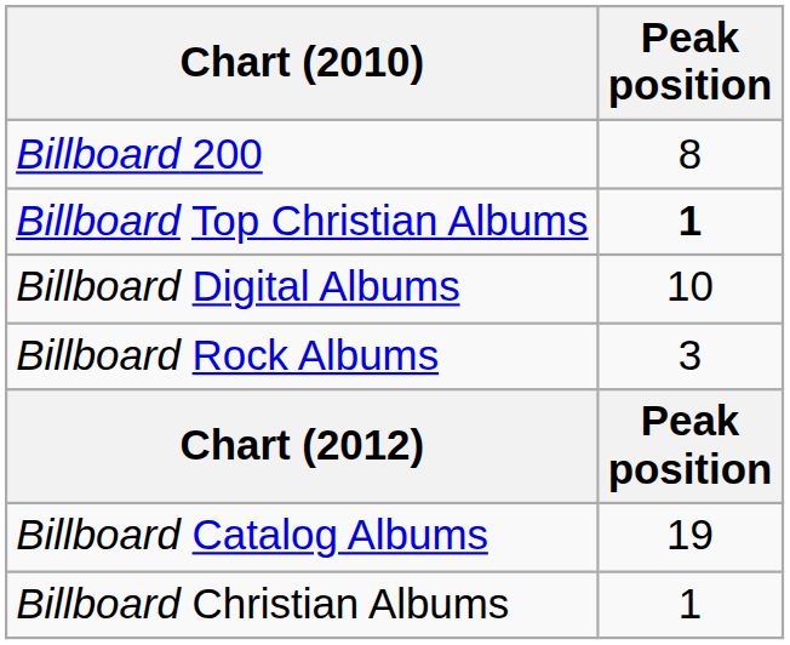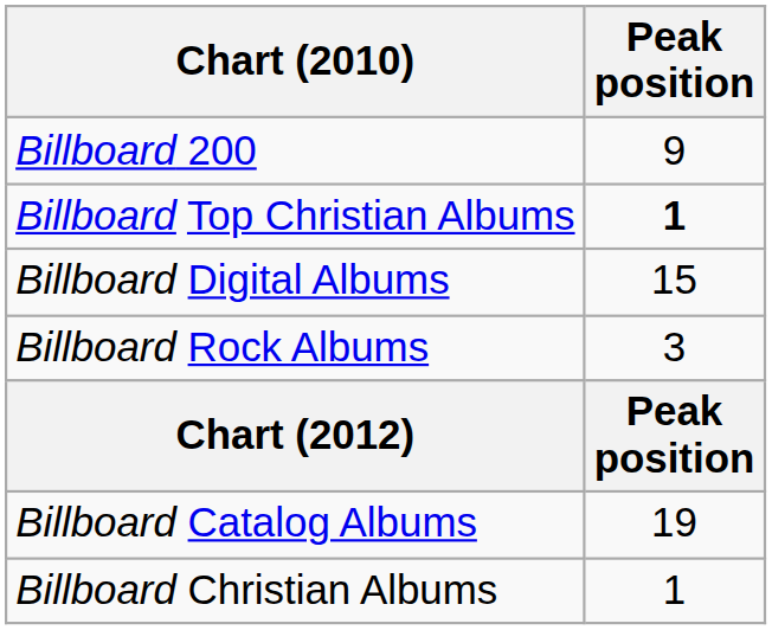Billboard 200 | Peak position: 8 -> 9
Billboard Digital Albums | Peak position: 10 -> 15
